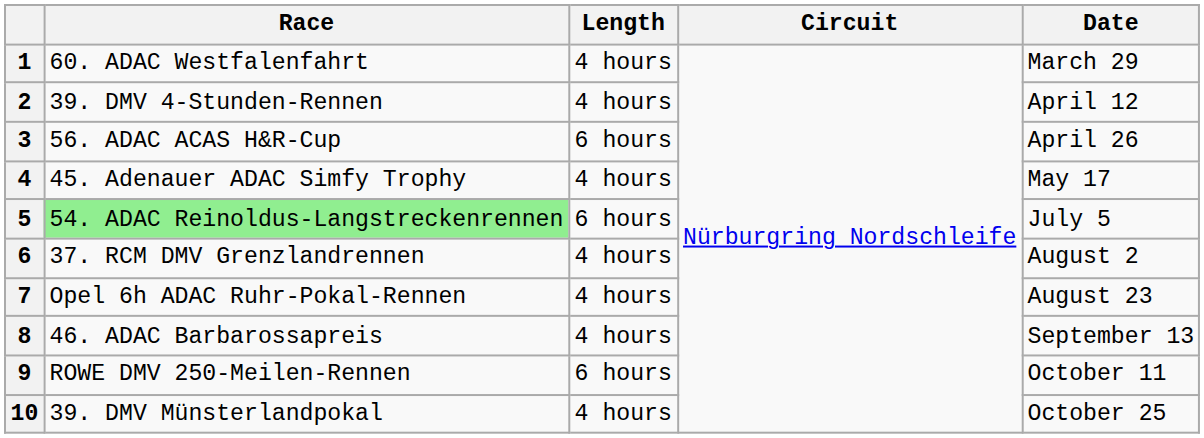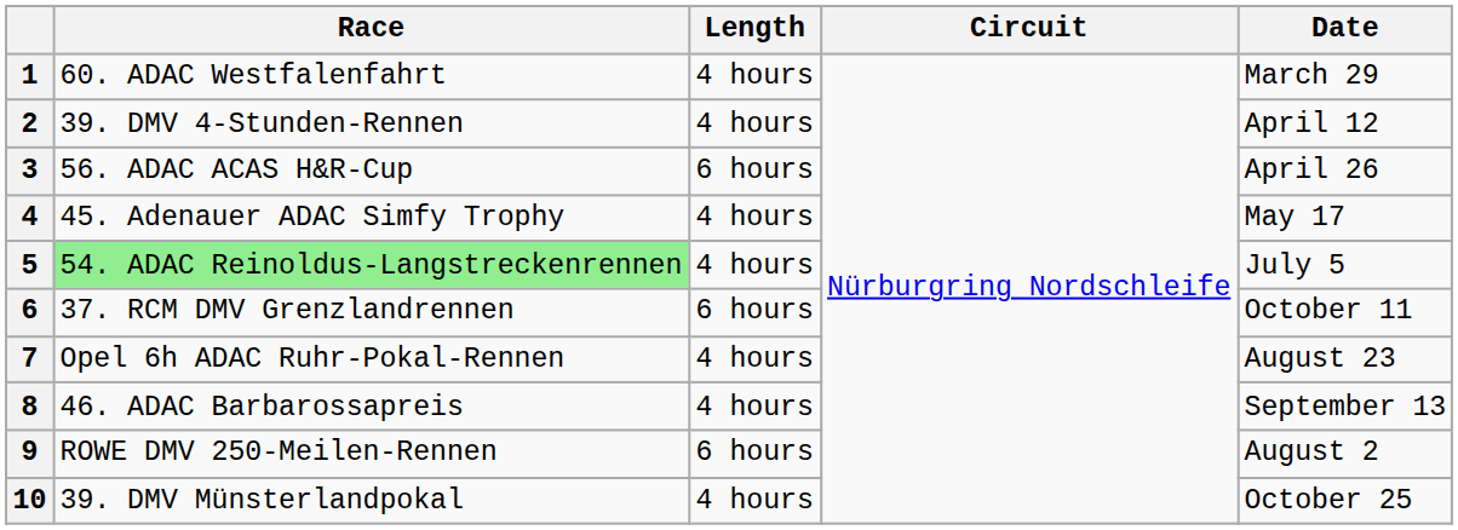5 | Length: 6 hours -> 4 hours
6 | Length: 4 hours -> 6 hours
6 | Date: August 2 -> October 11
9 | Date: October 11 -> August 2
